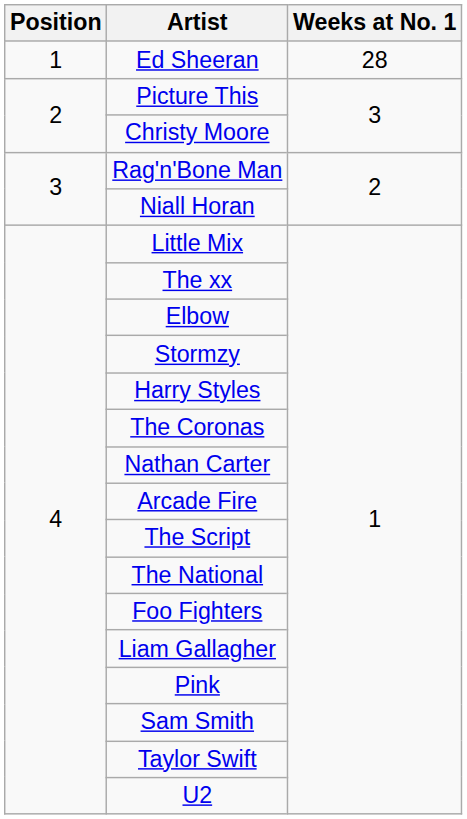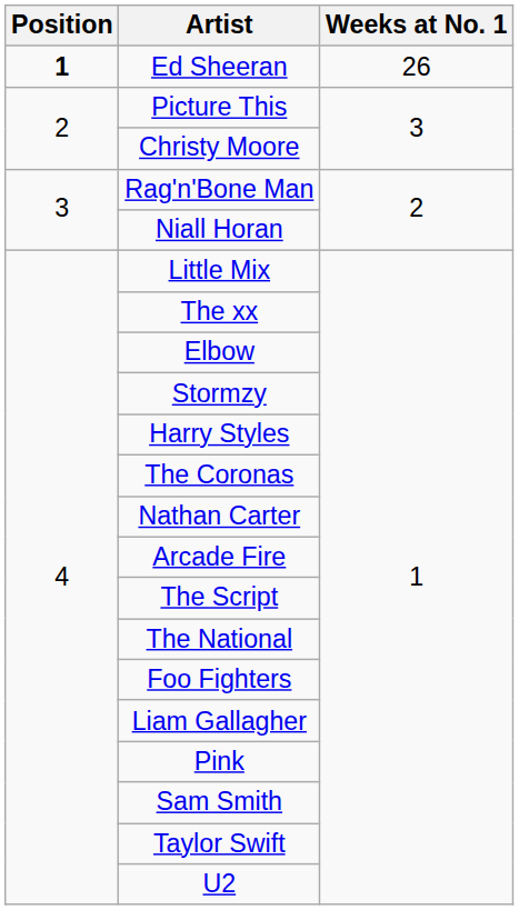Ed Sheeran | Position: normal -> bold
Ed Sheeran | Weeks at No. 1: 28 -> 26
